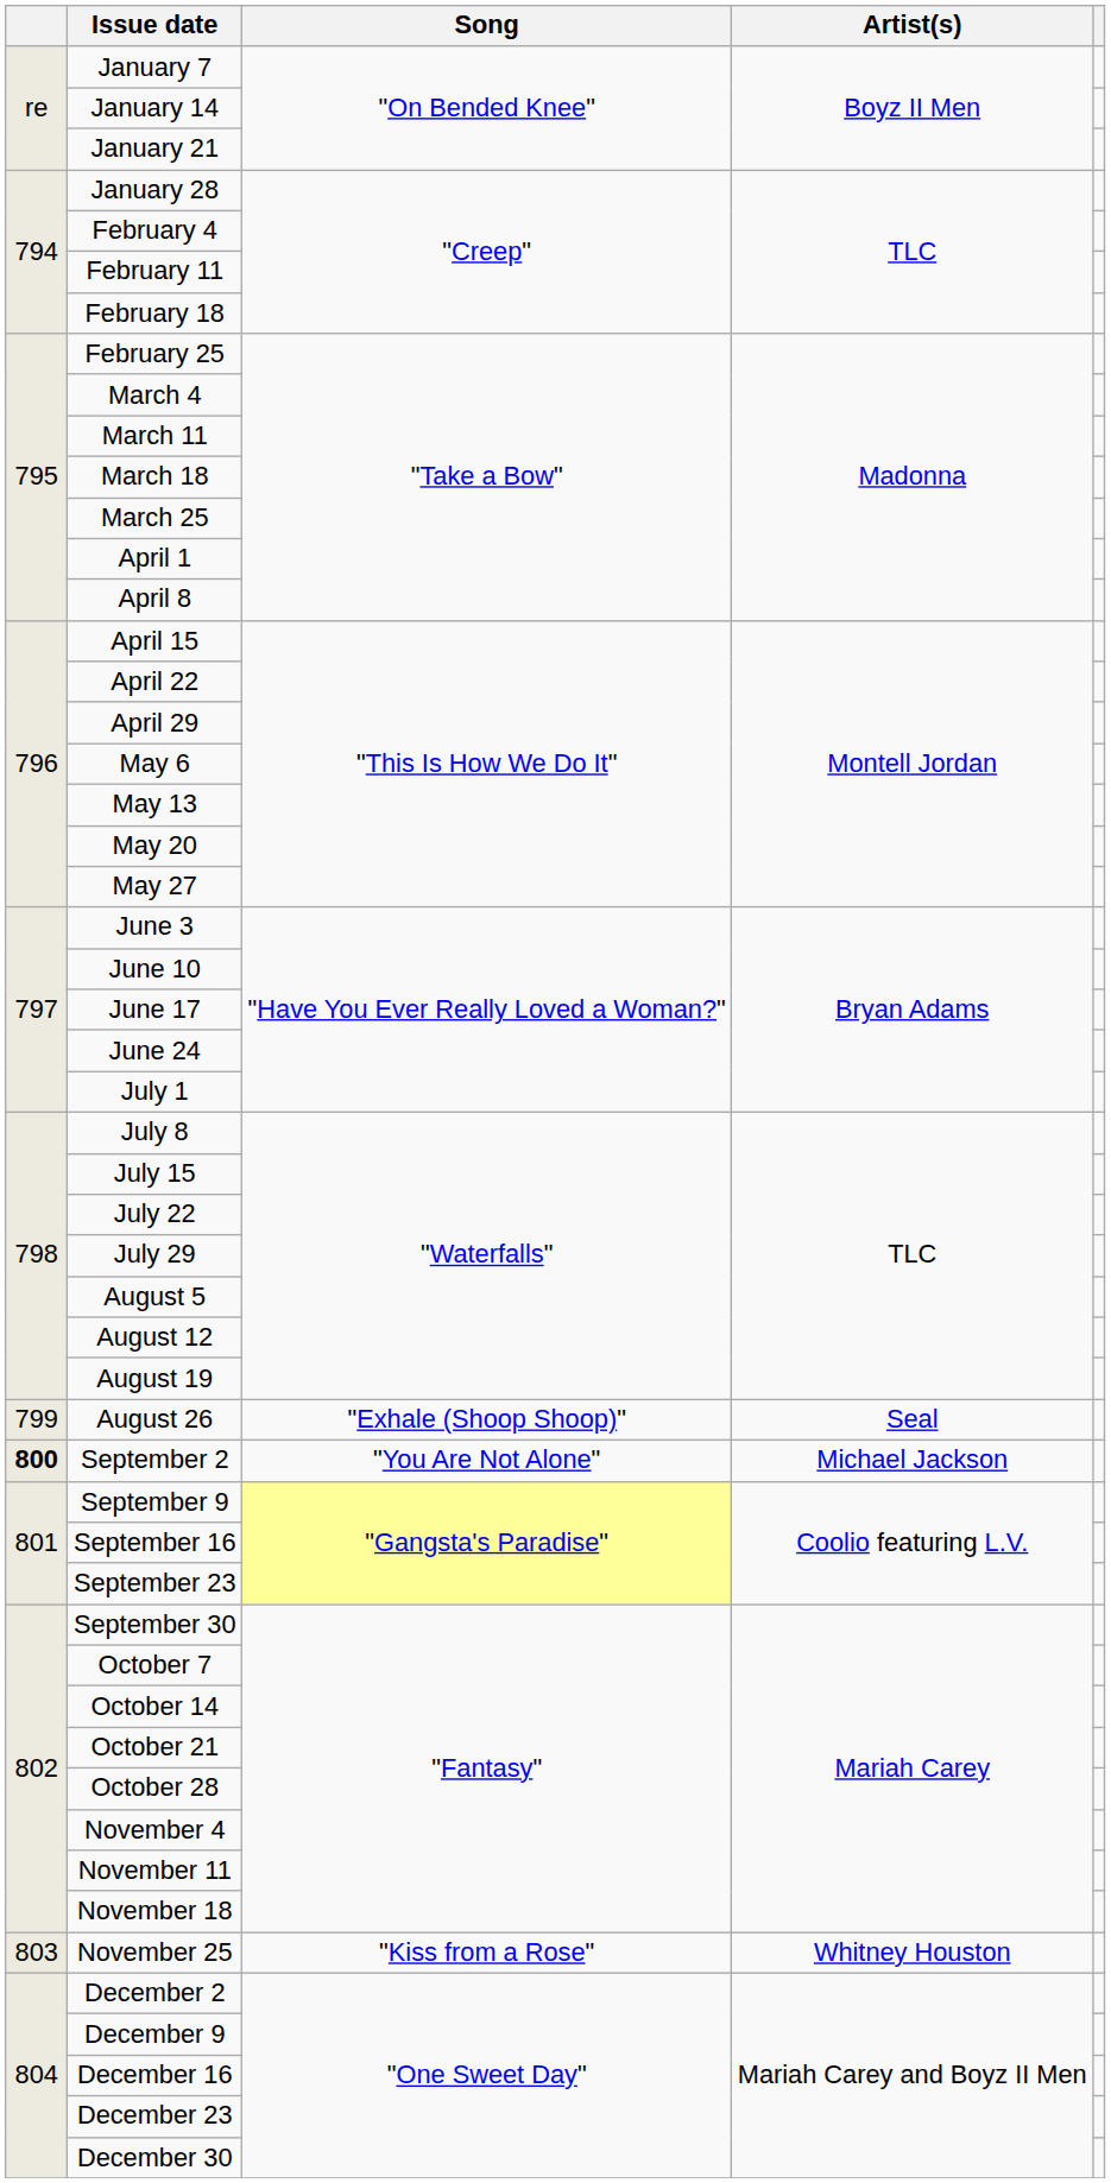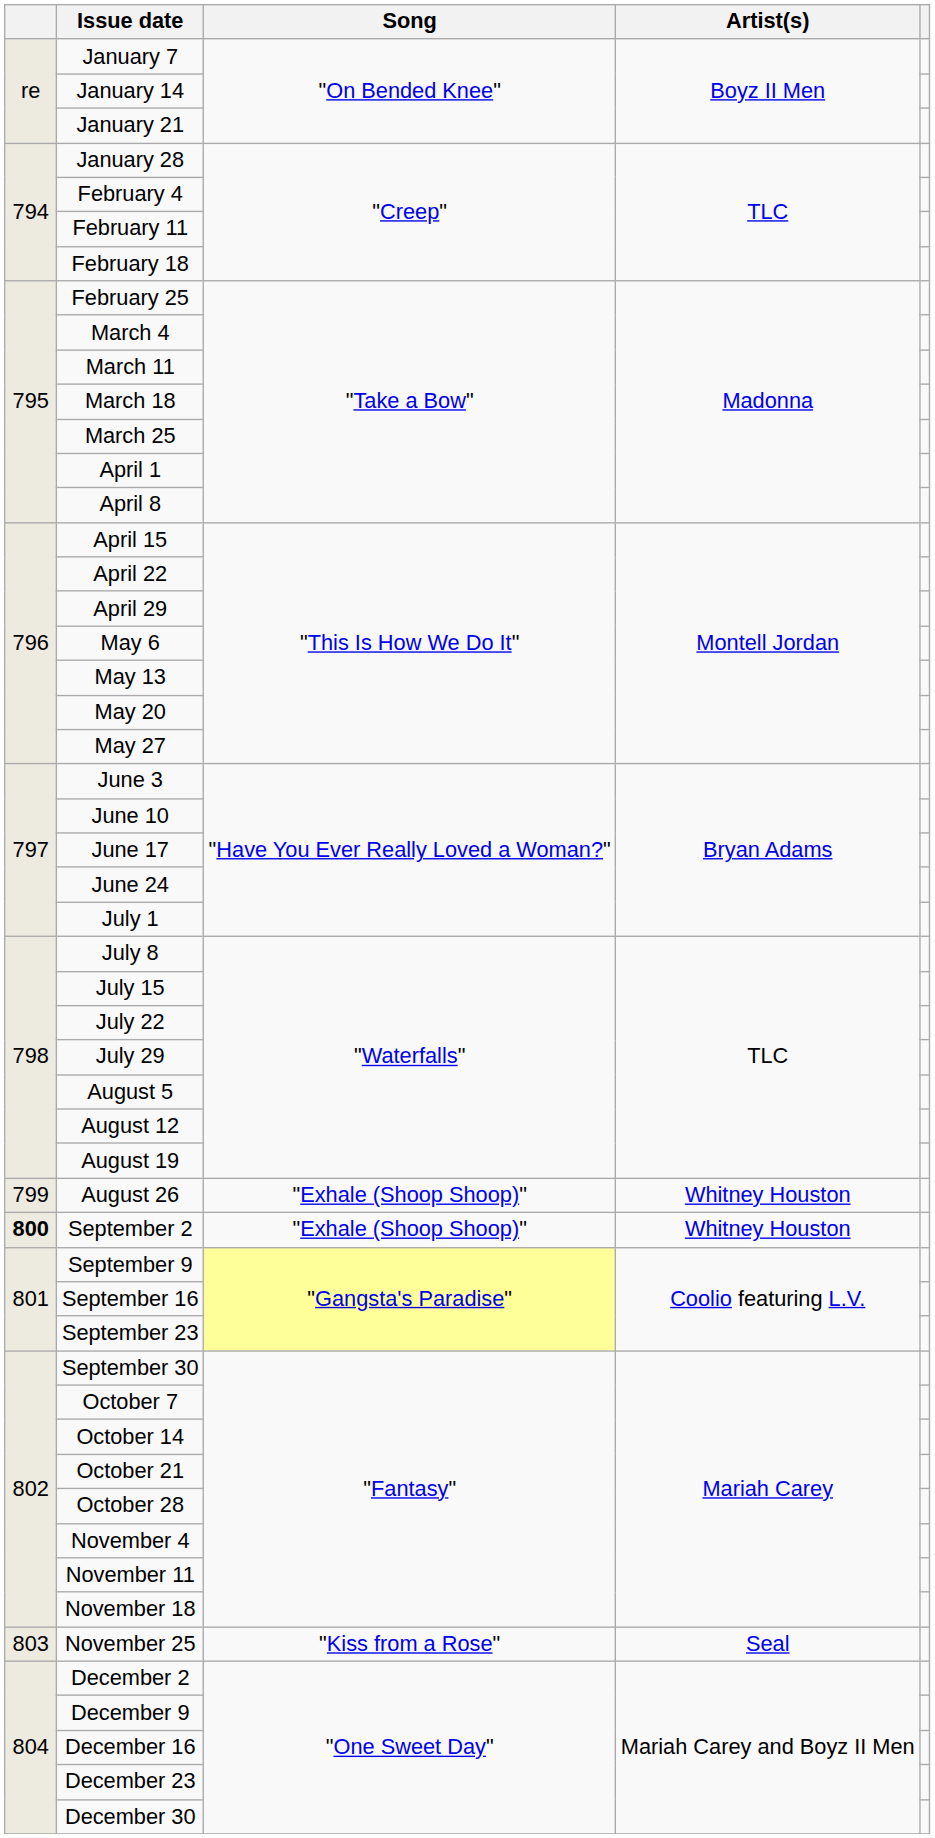August 26 | Artist(s): Seal -> Whitney Houston
September 2 | Song: "You Are Not Alone" -> "Exhale (Shoop Shoop)"
September 2 | Artist(s): Michael Jackson -> Whitney Houston
November 25 | Artist(s): Whitney Houston -> Seal
